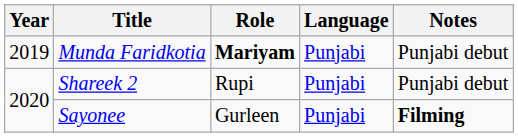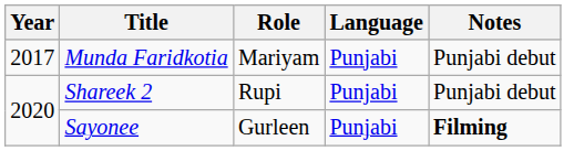Munda Faridkotia | Year: 2019 -> 2017
Munda Faridkotia | Role: bold -> normal
